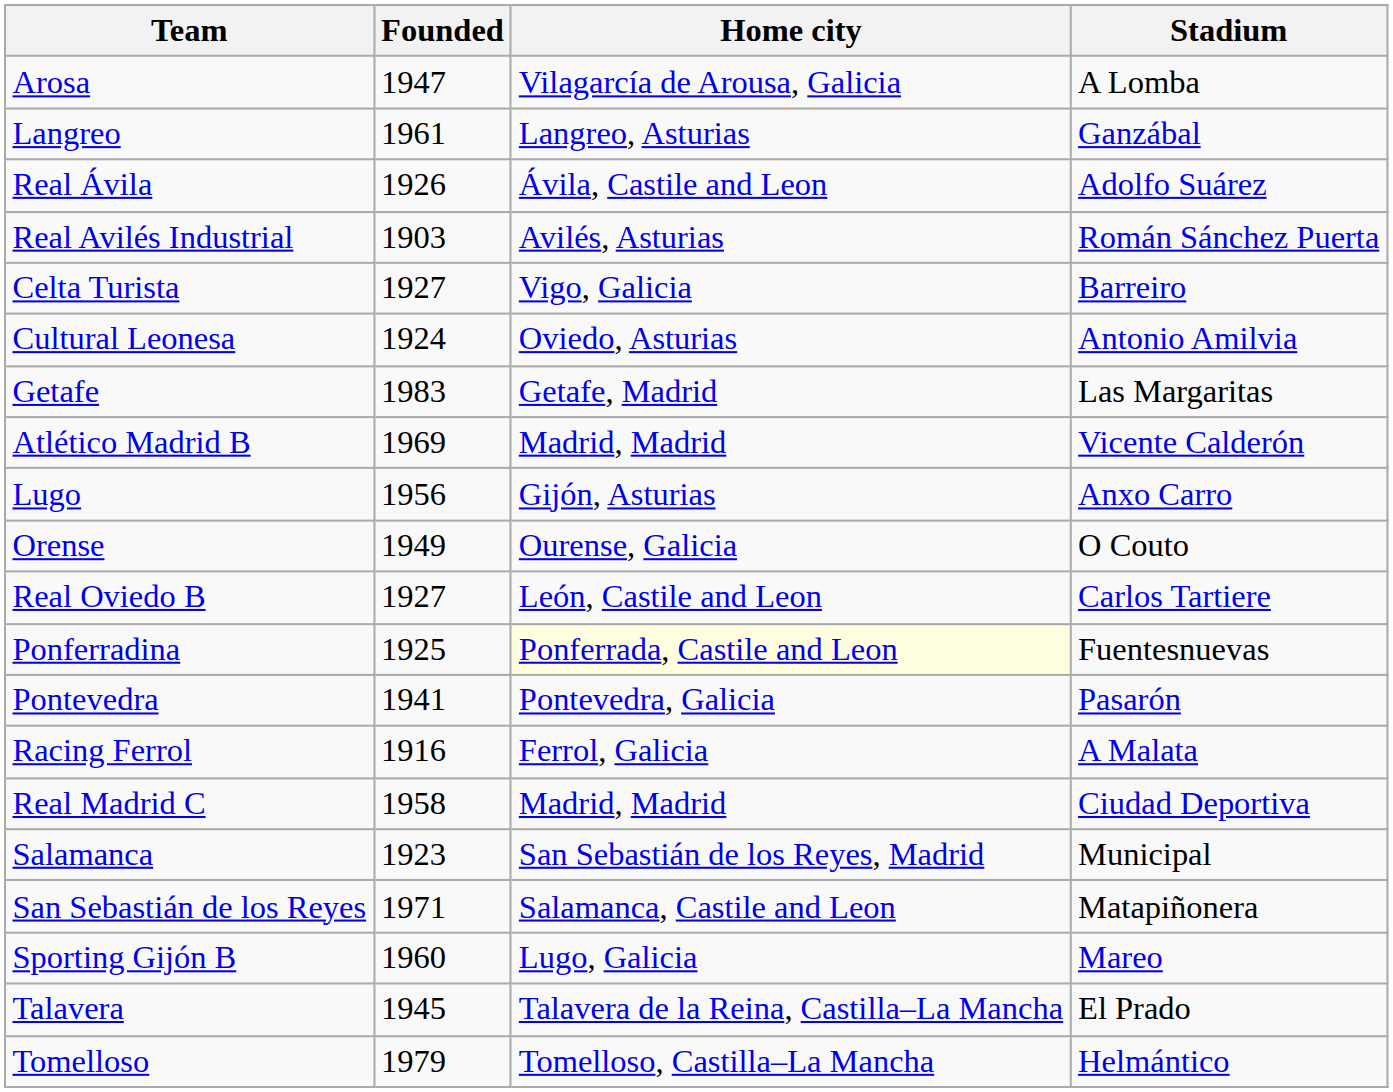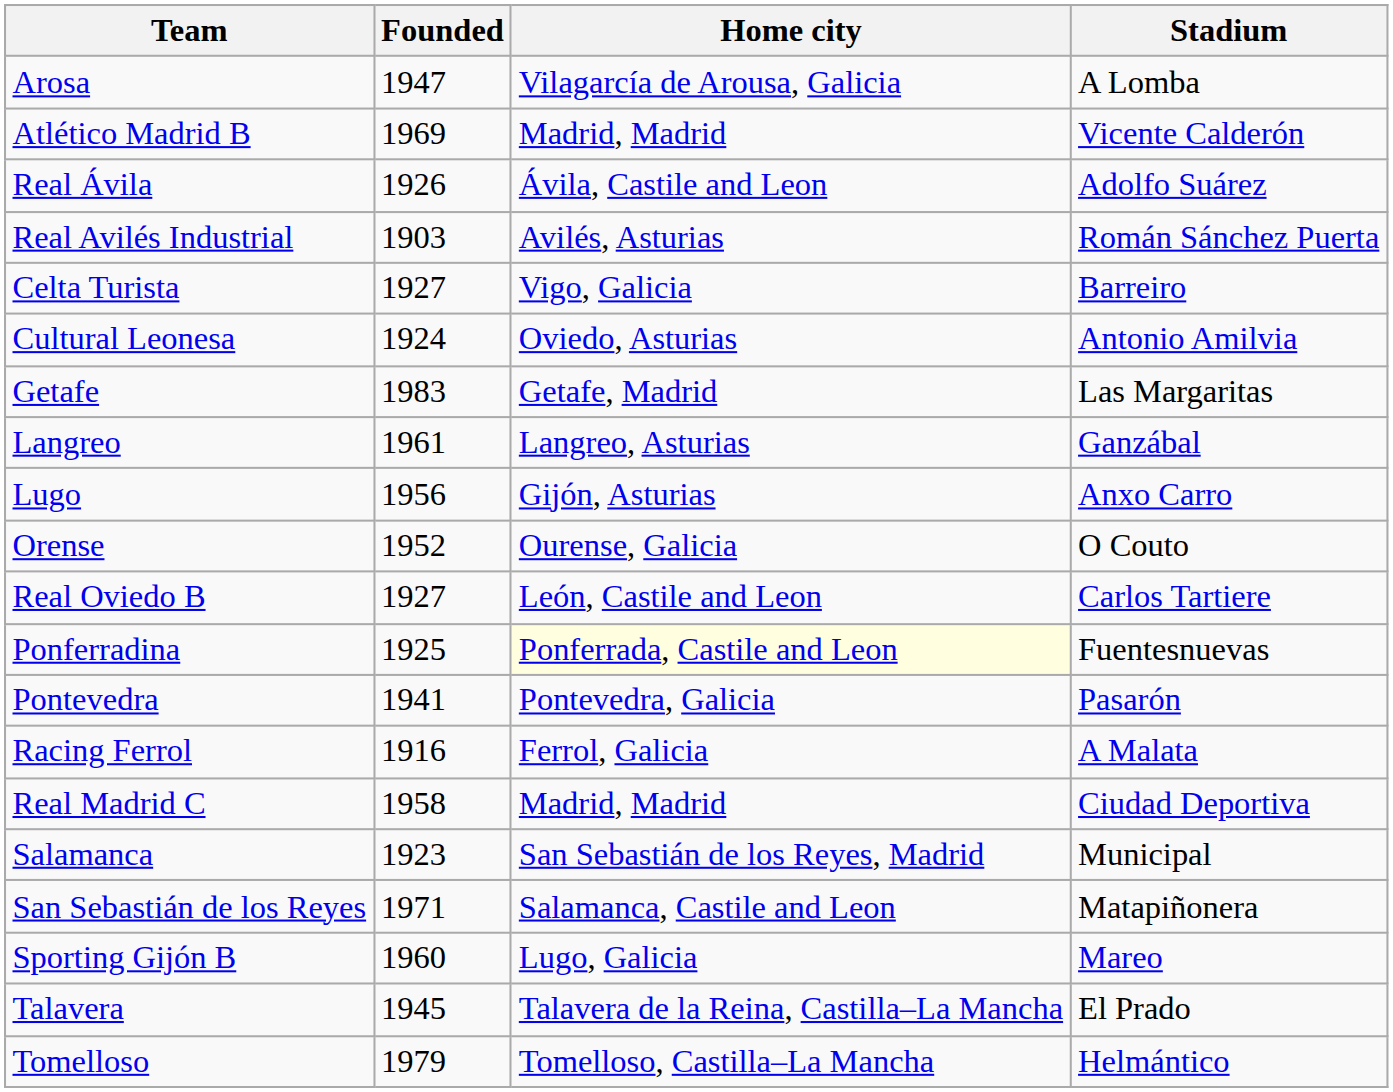rows swapped: Atlético Madrid B <-> Langreo
Orense | Founded: 1949 -> 1952
